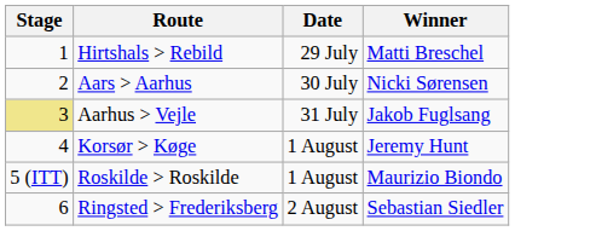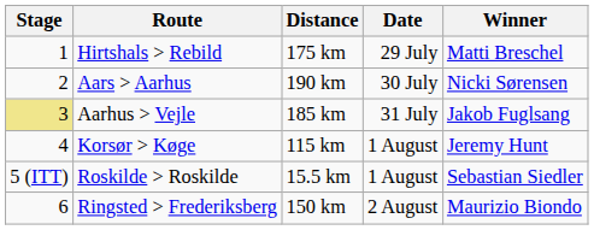+ column: Distance | 175 km | 190 km | 185 km | 115 km | 15.5 km | 150 km
Roskilde > Roskilde | Winner: Maurizio Biondo -> Sebastian Siedler
Ringsted > Frederiksberg | Winner: Sebastian Siedler -> Maurizio Biondo
